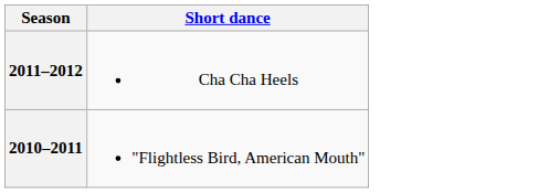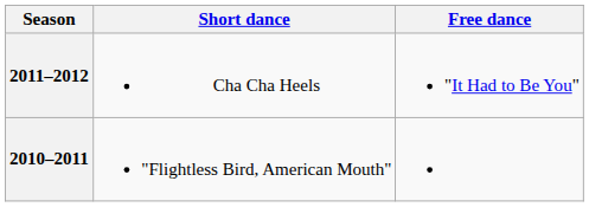+ column: Free dance | "It Had to Be You"
